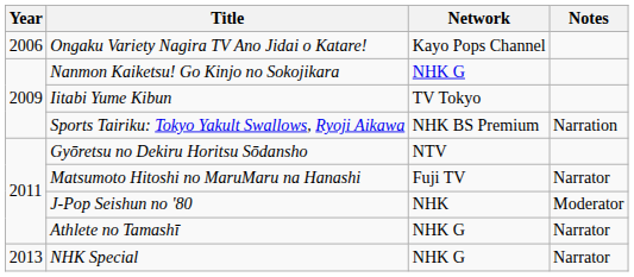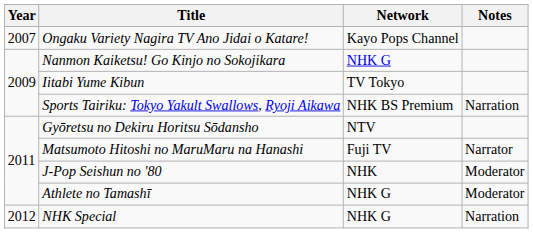Ongaku Variety Nagira TV Ano Jidai o Katare! | Year: 2006 -> 2007
Athlete no Tamashī | Notes: Narrator -> Moderator
NHK Special | Year: 2013 -> 2012
NHK Special | Notes: Narrator -> Narration
